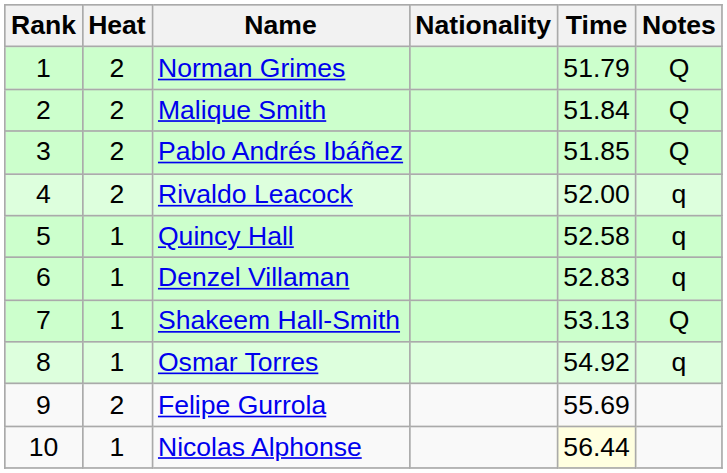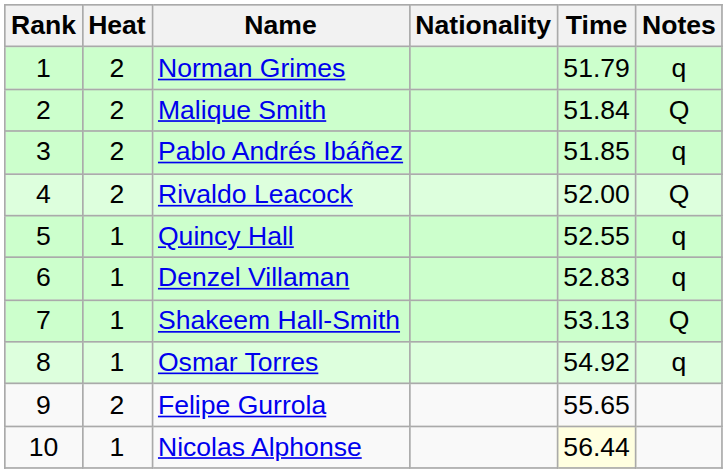Norman Grimes | Notes: Q -> q
Pablo Andrés Ibáñez | Notes: Q -> q
Rivaldo Leacock | Notes: q -> Q
Quincy Hall | Time: 52.58 -> 52.55
Felipe Gurrola | Time: 55.69 -> 55.65
